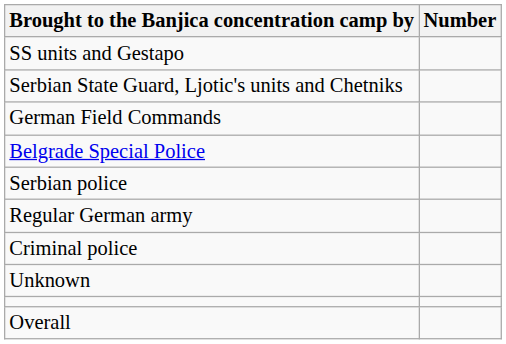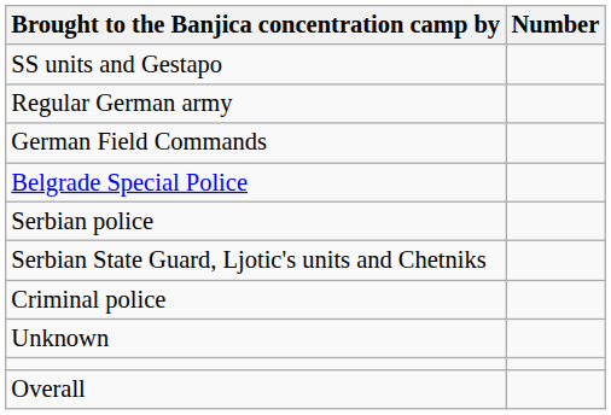rows swapped: Regular German army <-> Serbian State Guard, Ljotic's units and Chetniks
